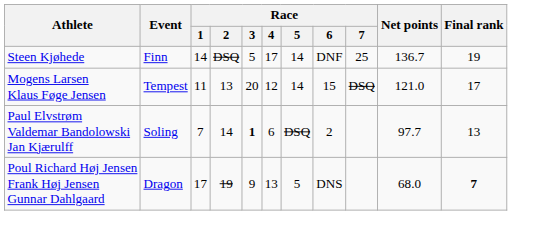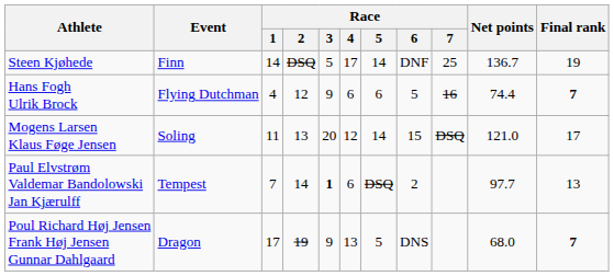+ row: Hans Fogh Ulrik Brock | Flying Dutchman | 4 | 12 | 9 | 6 | 6 | 5 | 16 | 74.4 | 7
Mogens Larsen Klaus Føge Jensen | Event: Tempest -> Soling
Paul Elvstrøm Valdemar Bandolowski Jan Kjærulff | Event: Soling -> Tempest
